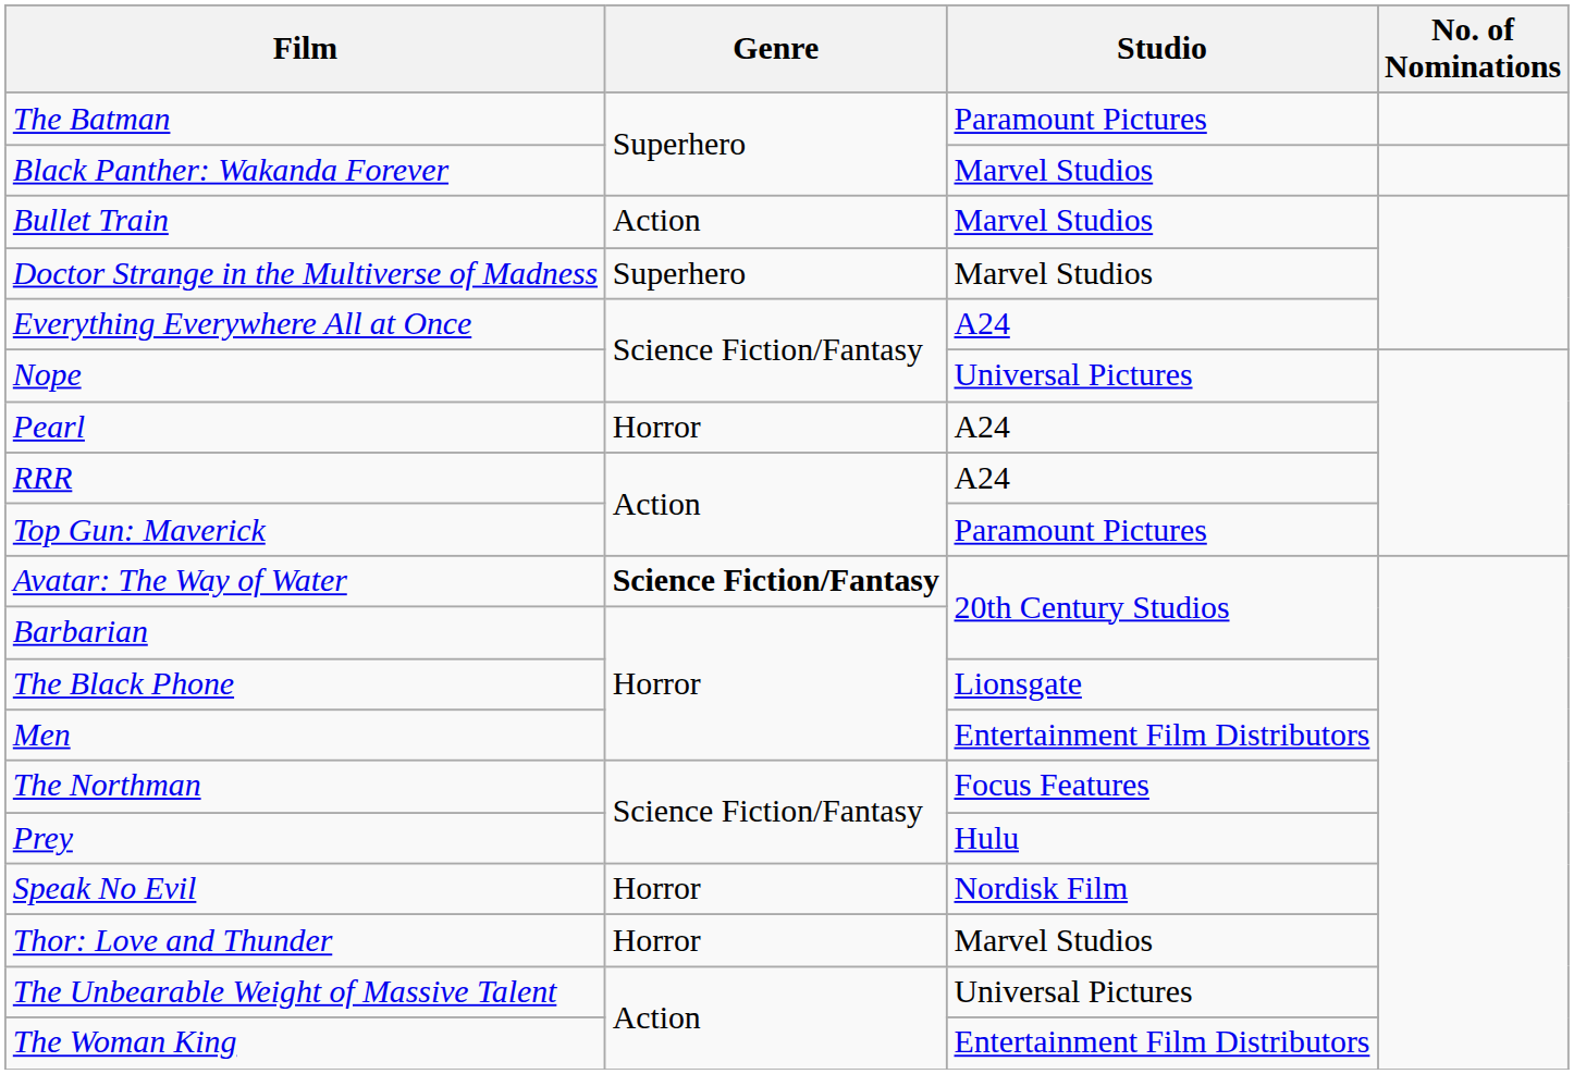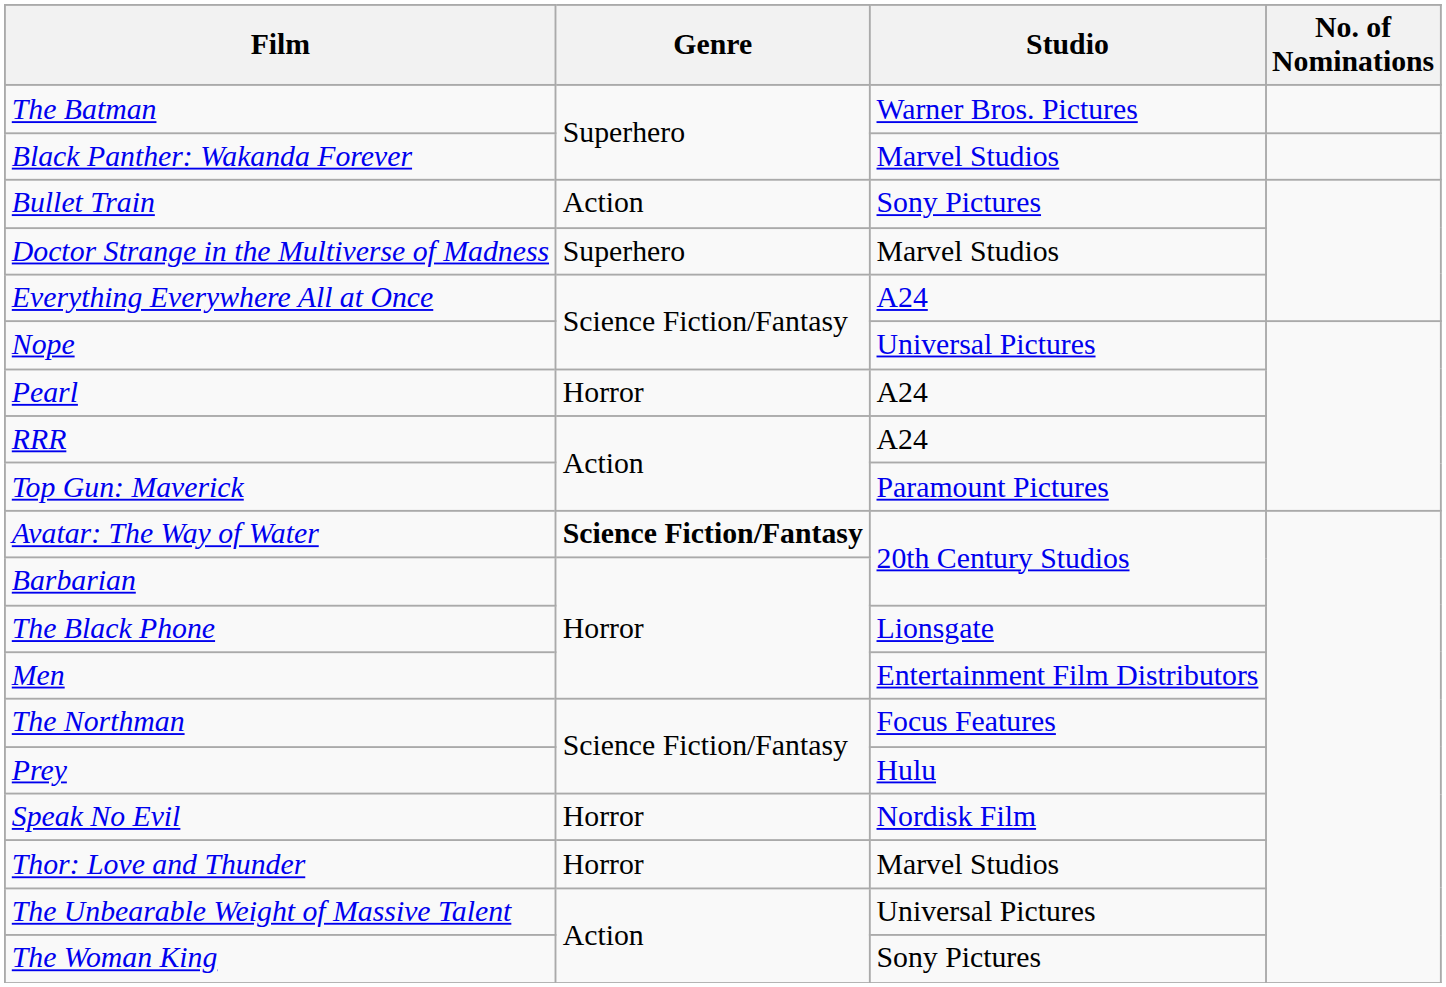The Batman | Studio: Paramount Pictures -> Warner Bros. Pictures
Bullet Train | Studio: Marvel Studios -> Sony Pictures
The Woman King | Studio: Entertainment Film Distributors -> Sony Pictures
